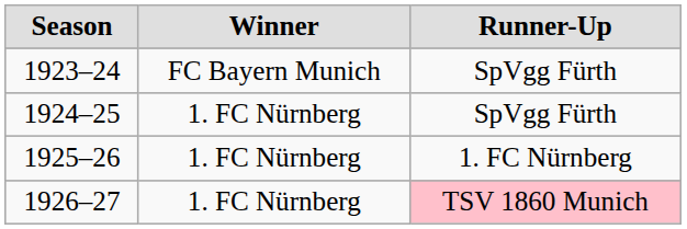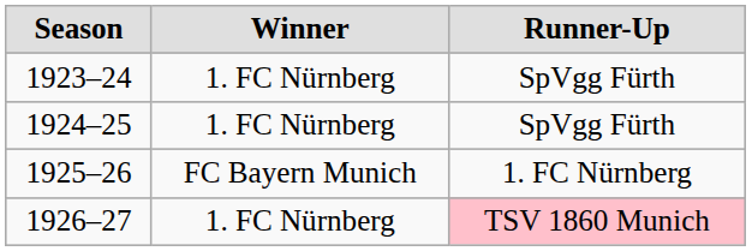1923–24 | Winner: FC Bayern Munich -> 1. FC Nürnberg
1925–26 | Winner: 1. FC Nürnberg -> FC Bayern Munich
